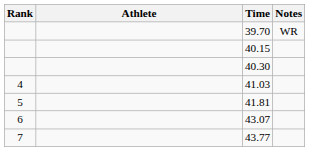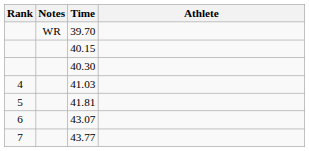columns swapped: Athlete <-> Notes
